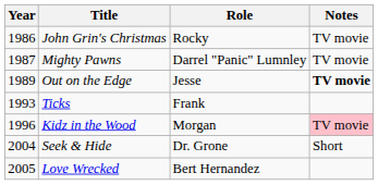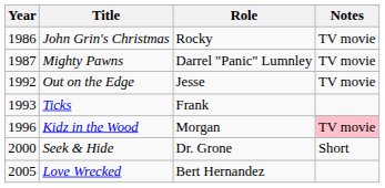Out on the Edge | Year: 1989 -> 1992
Out on the Edge | Notes: bold -> normal
Seek & Hide | Year: 2004 -> 2000
